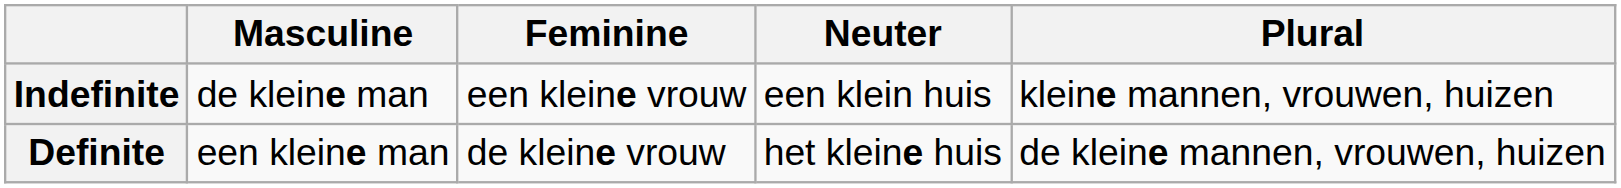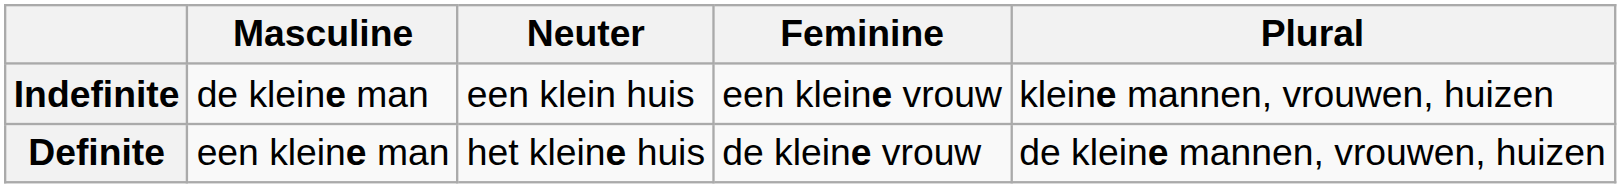columns swapped: Feminine <-> Neuter
